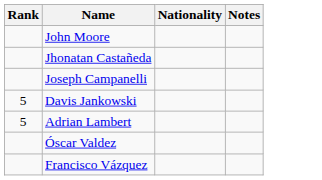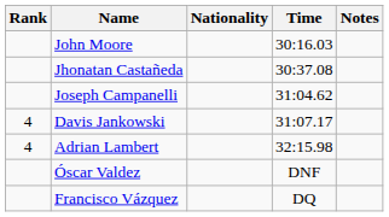+ column: Time | 30:16.03 | 30:37.08 | 31:04.62 | 31:07.17 | 32:15.98 | DNF | DQ
Davis Jankowski | Rank: 5 -> 4
Adrian Lambert | Rank: 5 -> 4
